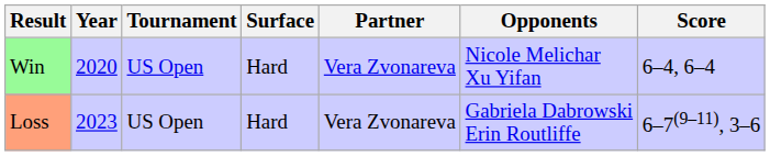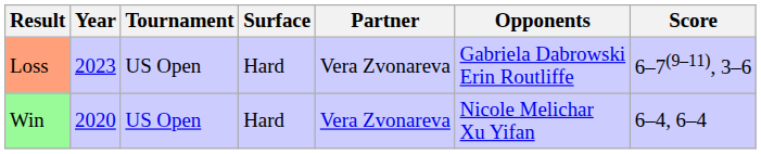rows swapped: Win <-> Loss
